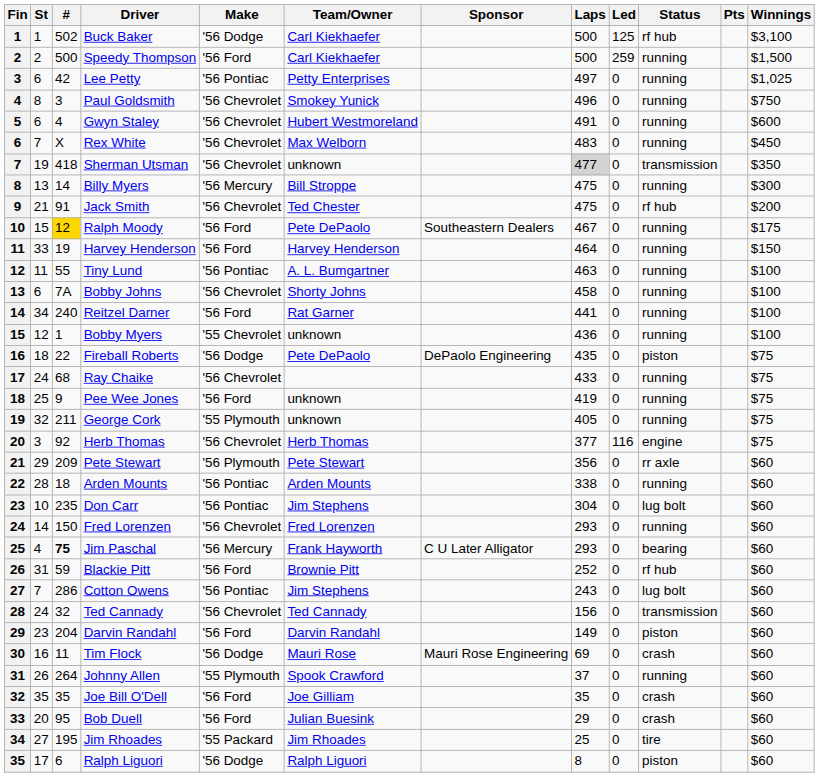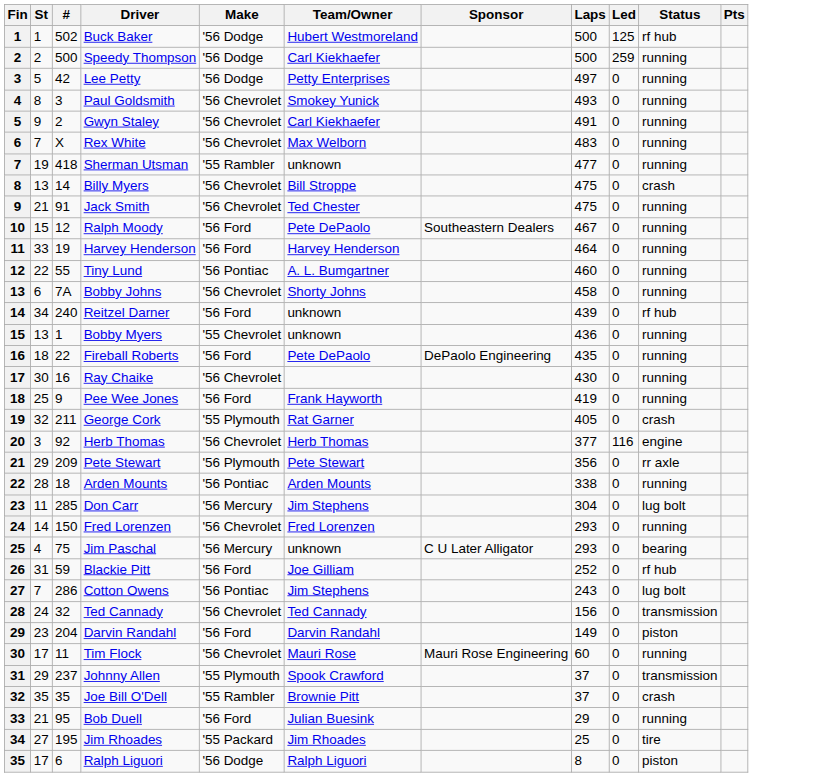- column: Winnings | $3,100 | $1,500 | $1,025 | $750 | $600 | $450 | $350 | $300 | $200 | $175 | $150 | $100 | $100 | $100 | $100 | $75 | $75 | $75 | $75 | $75 | $60 | $60 | $60 | $60 | $60 | $60 | $60 | $60 | $60 | $60 | $60 | $60 | $60 | $60 | $60
Buck Baker | Team/Owner: Carl Kiekhaefer -> Hubert Westmoreland
Speedy Thompson | Make: '56 Ford -> '56 Dodge
Lee Petty | St: 6 -> 5
Lee Petty | Make: '56 Pontiac -> '56 Dodge
Paul Goldsmith | Laps: 496 -> 493
Gwyn Staley | St: 6 -> 9
Gwyn Staley | #: 4 -> 2
Gwyn Staley | Team/Owner: Hubert Westmoreland -> Carl Kiekhaefer
Sherman Utsman | Make: '56 Chevrolet -> '55 Rambler
Sherman Utsman | Laps: lightgrey background -> no background
Sherman Utsman | Status: transmission -> running
Billy Myers | Make: '56 Mercury -> '56 Chevrolet
Billy Myers | Status: running -> crash
Jack Smith | Status: rf hub -> running
Ralph Moody | #: gold background -> no background
Tiny Lund | St: 11 -> 22
Tiny Lund | Laps: 463 -> 460
Reitzel Darner | Team/Owner: Rat Garner -> unknown
Reitzel Darner | Laps: 441 -> 439
Reitzel Darner | Status: running -> rf hub
Bobby Myers | St: 12 -> 13
Fireball Roberts | Make: '56 Dodge -> '56 Ford
Fireball Roberts | Status: piston -> running
Ray Chaike | St: 24 -> 30
Ray Chaike | #: 68 -> 16
Ray Chaike | Laps: 433 -> 430
Pee Wee Jones | Team/Owner: unknown -> Frank Hayworth
George Cork | Team/Owner: unknown -> Rat Garner
George Cork | Status: running -> crash
Don Carr | St: 10 -> 11
Don Carr | #: 235 -> 285
Don Carr | Make: '56 Pontiac -> '56 Mercury
Jim Paschal | #: bold -> normal
Jim Paschal | Team/Owner: Frank Hayworth -> unknown
Blackie Pitt | Team/Owner: Brownie Pitt -> Joe Gilliam
Tim Flock | St: 16 -> 17
Tim Flock | Make: '56 Dodge -> '56 Chevrolet
Tim Flock | Laps: 69 -> 60
Tim Flock | Status: crash -> running
Johnny Allen | St: 26 -> 29
Johnny Allen | #: 264 -> 237
Johnny Allen | Status: running -> transmission
Joe Bill O'Dell | Make: '56 Ford -> '55 Rambler
Joe Bill O'Dell | Team/Owner: Joe Gilliam -> Brownie Pitt
Joe Bill O'Dell | Laps: 35 -> 37
Bob Duell | St: 20 -> 21
Bob Duell | Status: crash -> running
